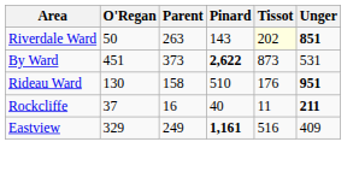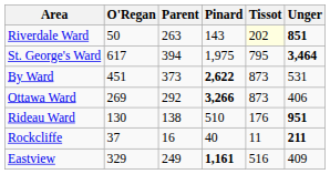+ row: St. George's Ward | 617 | 394 | 1,975 | 795 | 3,464
+ row: Ottawa Ward | 269 | 292 | 3,266 | 873 | 406
Rideau Ward | Parent: 158 -> 138
